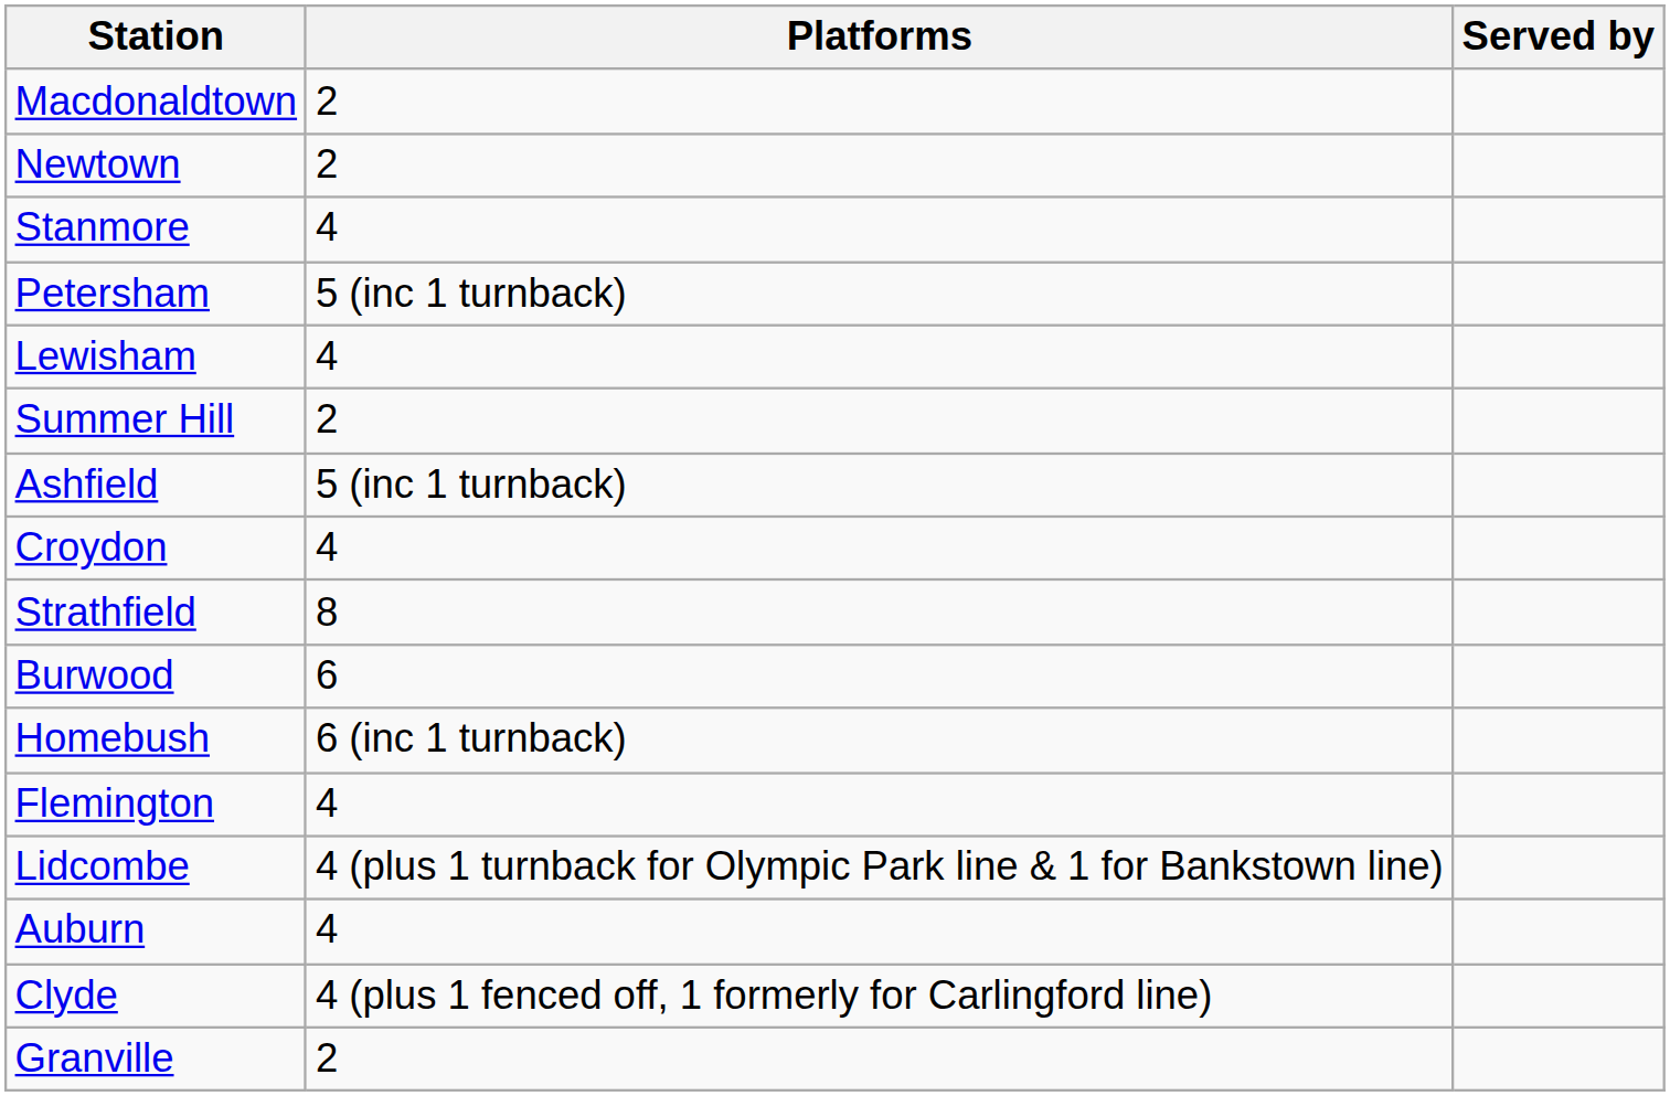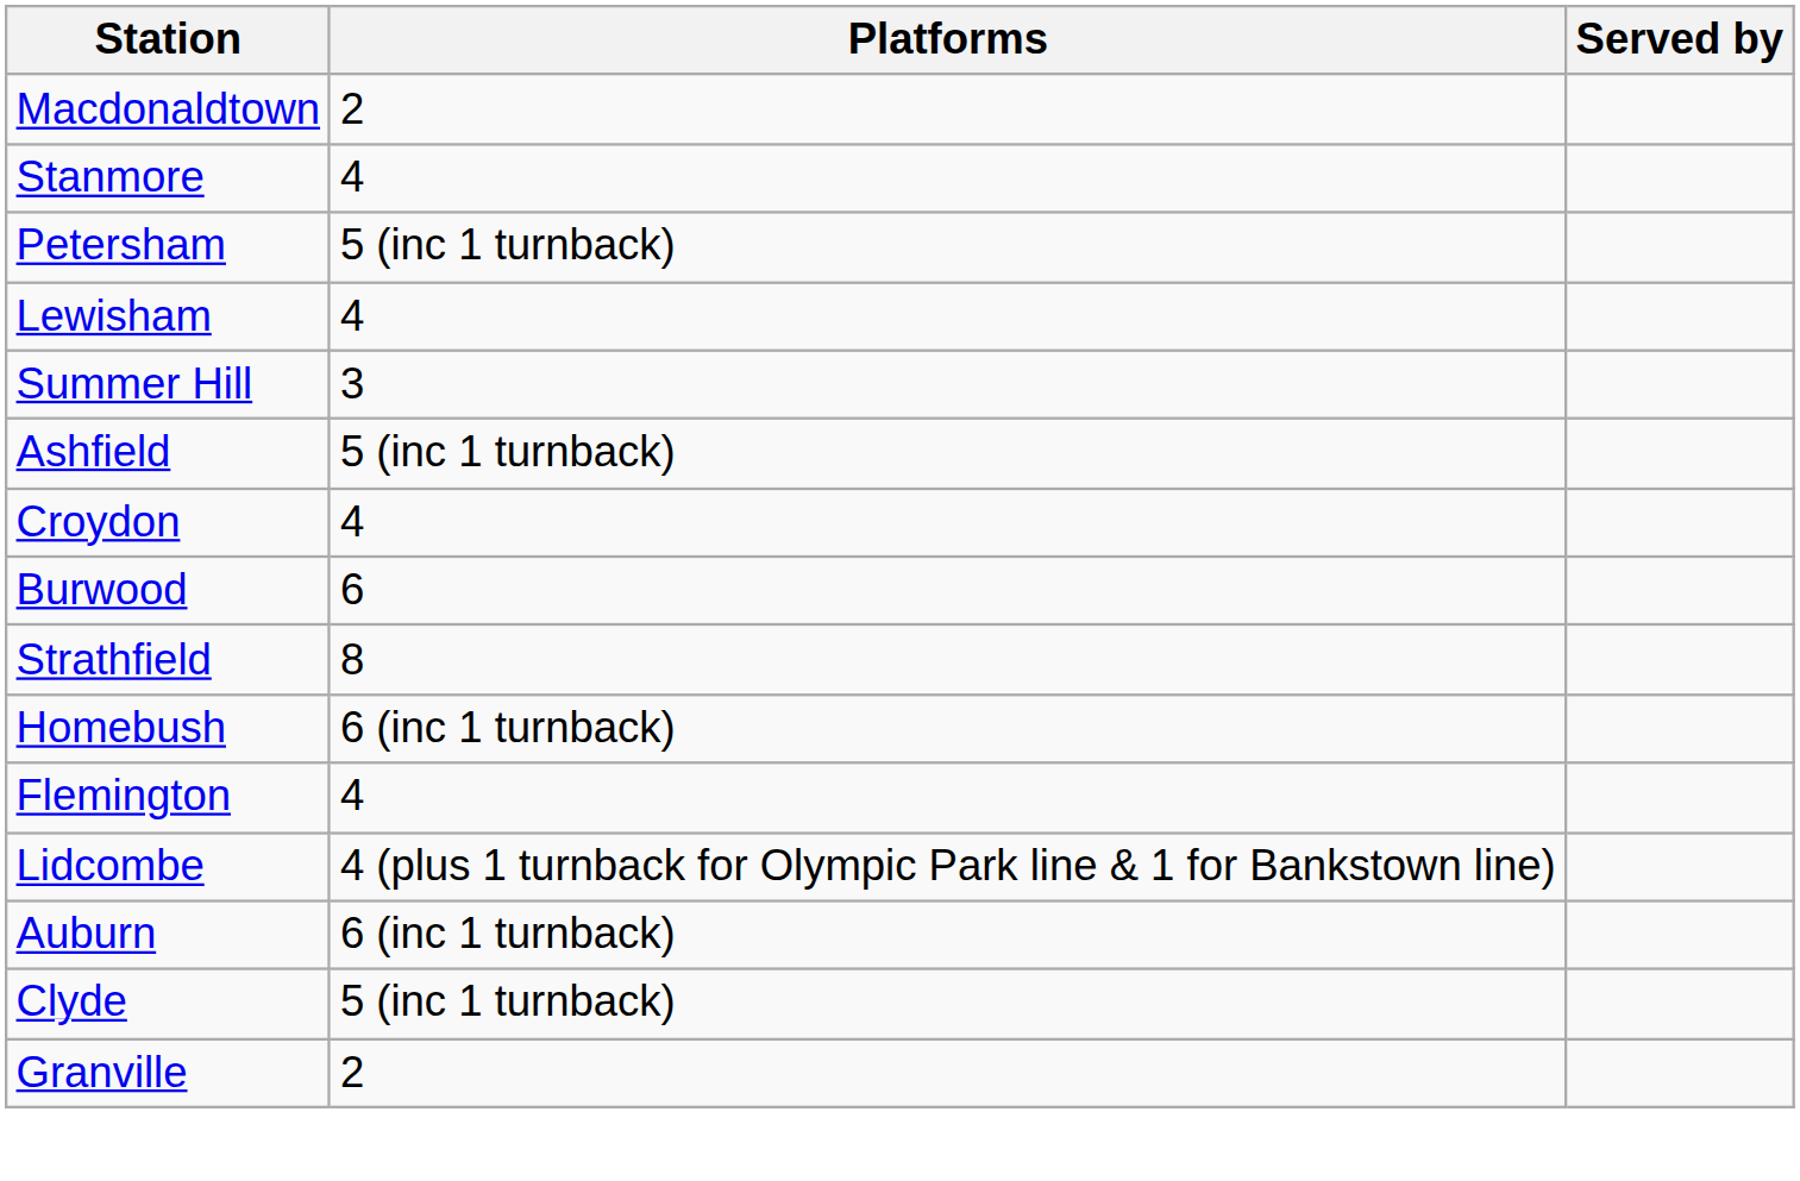- row: Newtown | 2
Summer Hill | Platforms: 2 -> 3
rows swapped: Burwood <-> Strathfield
Auburn | Platforms: 4 -> 6 (inc 1 turnback)
Clyde | Platforms: 4 (plus 1 fenced off, 1 formerly for Carlingford line) -> 5 (inc 1 turnback)
